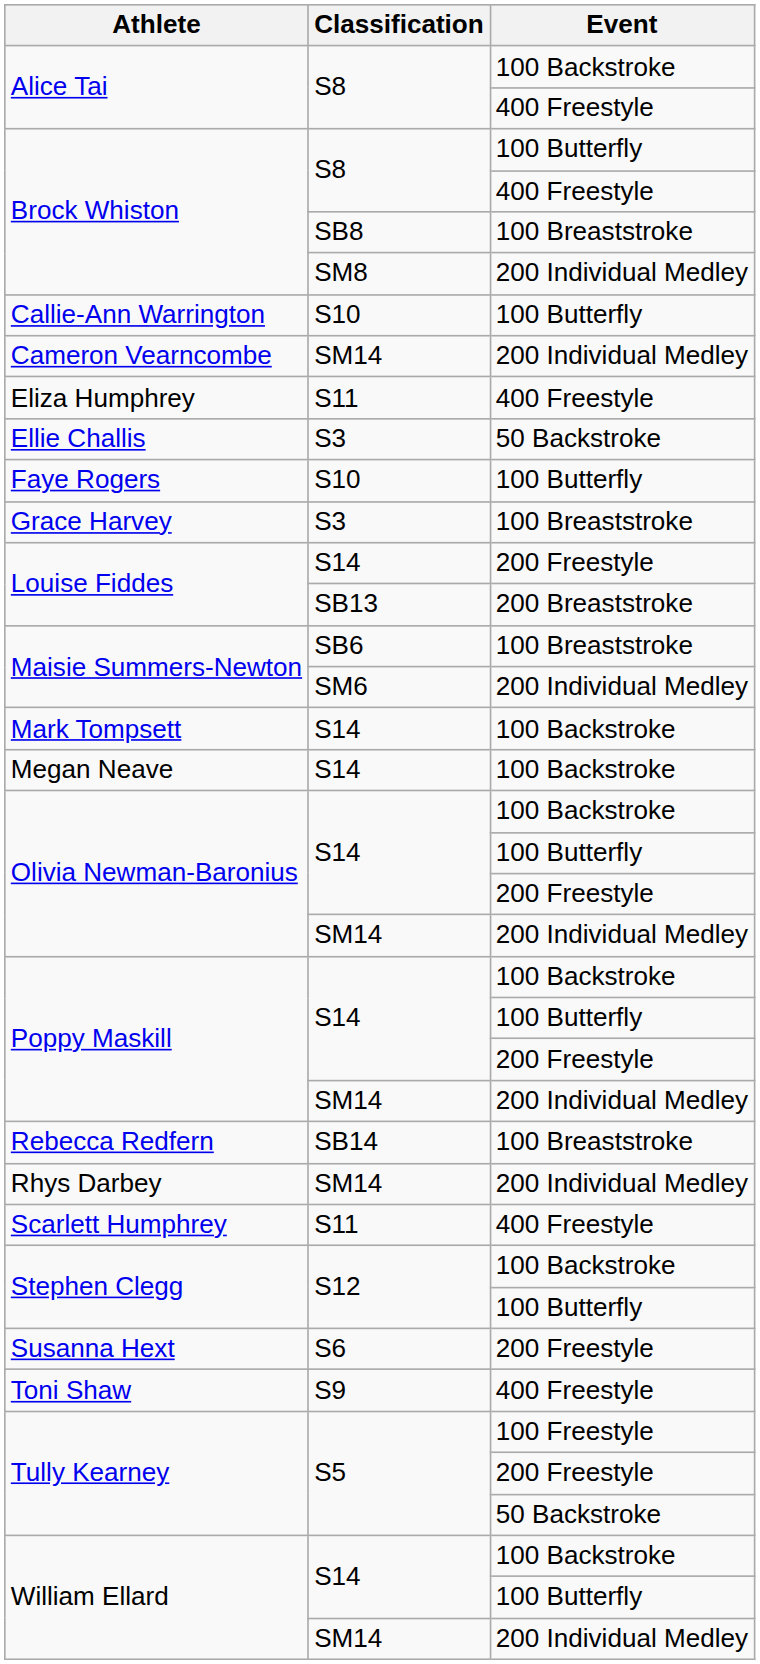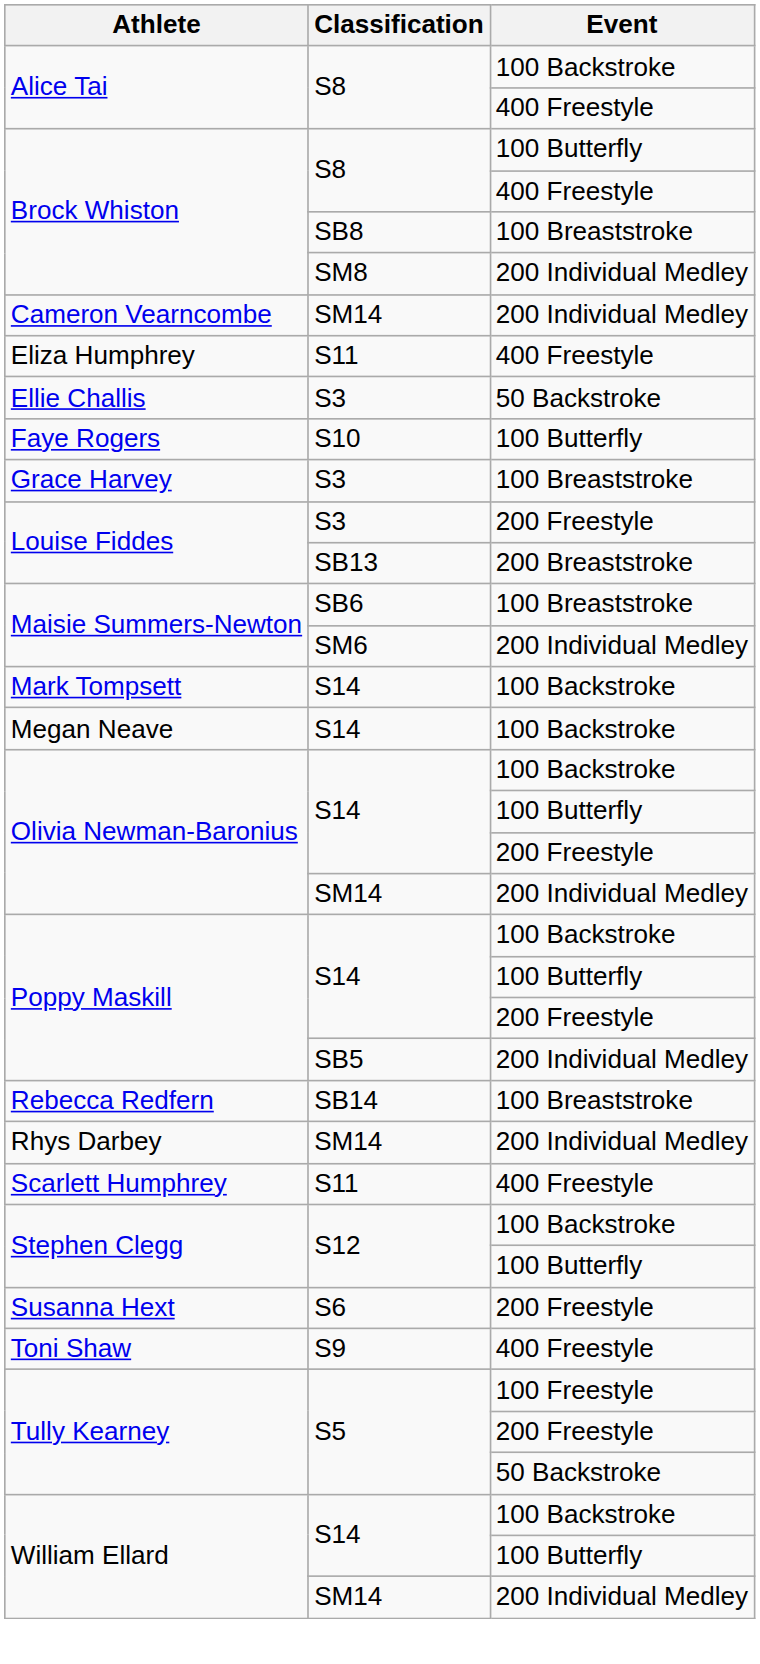- row: Callie-Ann Warrington | S10 | 100 Butterfly
Louise Fiddes / 200 Freestyle | Classification: S14 -> S3
Poppy Maskill / 200 Individual Medley | Classification: SM14 -> SB5
